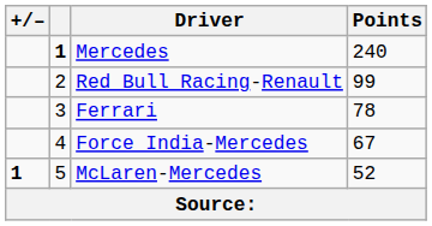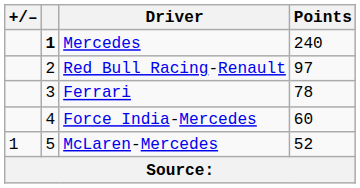Red Bull Racing-Renault | Points: 99 -> 97
Force India-Mercedes | Points: 67 -> 60
McLaren-Mercedes | +/–: bold -> normal
